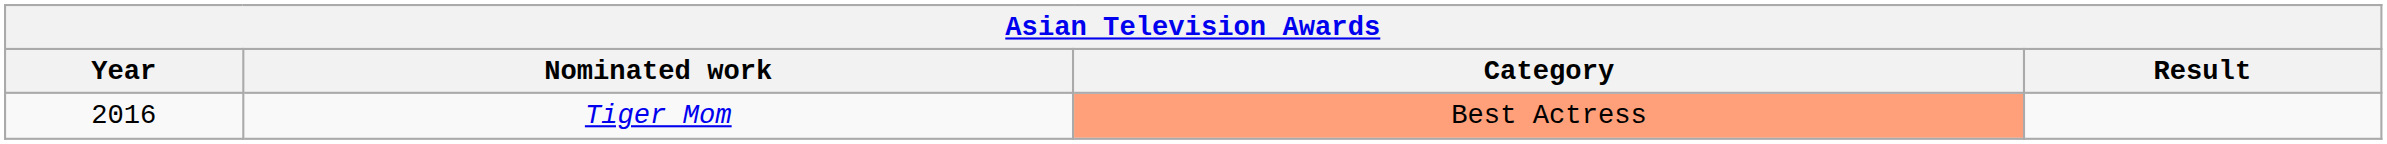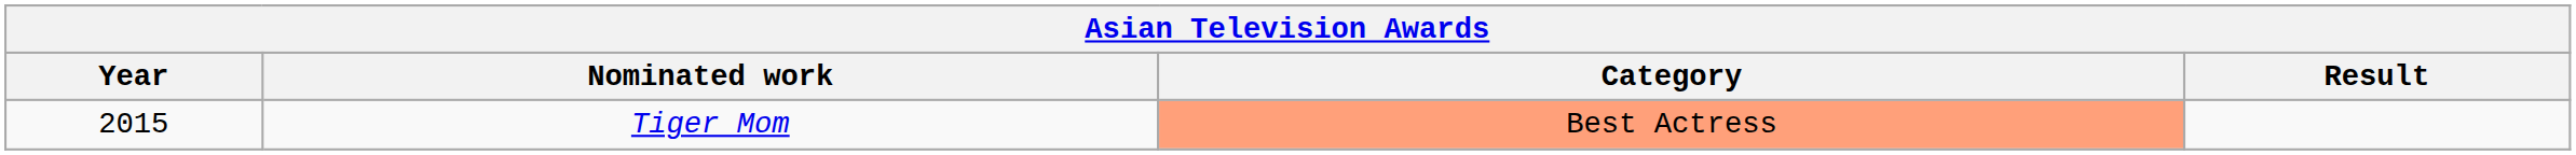Tiger Mom | Year: 2016 -> 2015
